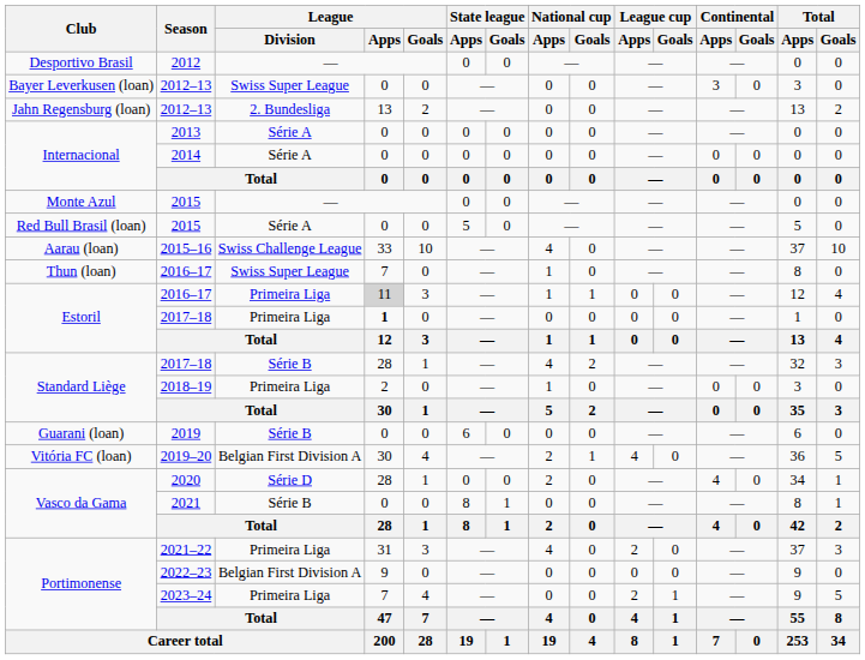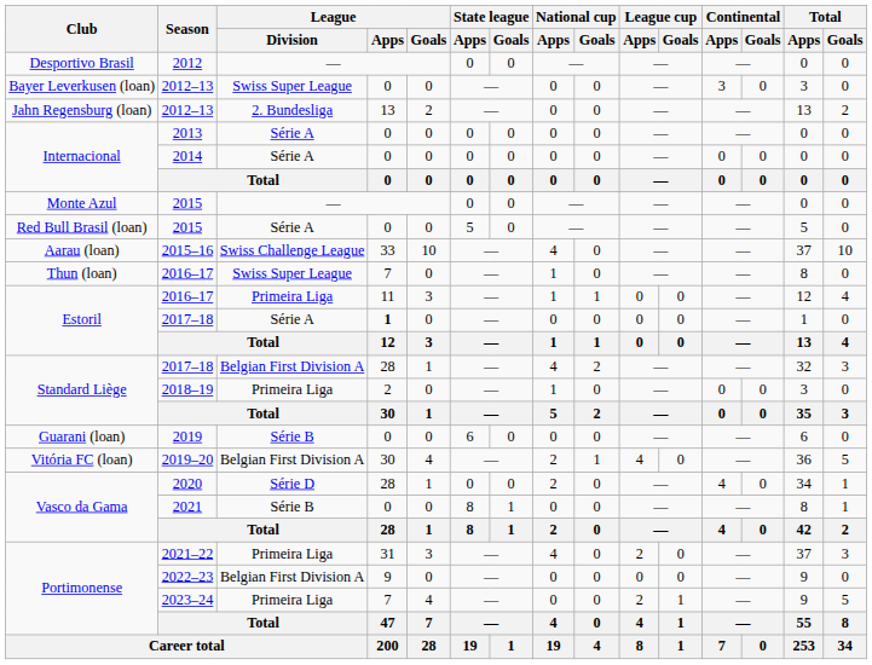Estoril / 2016–17 | League / Apps: lightgrey background -> no background
Estoril / 2017–18 | League / Division: Primeira Liga -> Série A
Standard Liège / 2017–18 | League / Division: Série B -> Belgian First Division A
